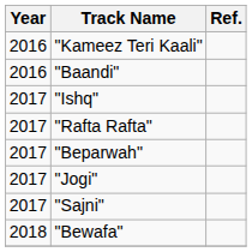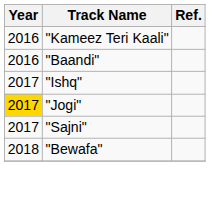- row: 2017 | "Rafta Rafta"
- row: 2017 | "Beparwah"
"Jogi" | Year: no background -> gold background
